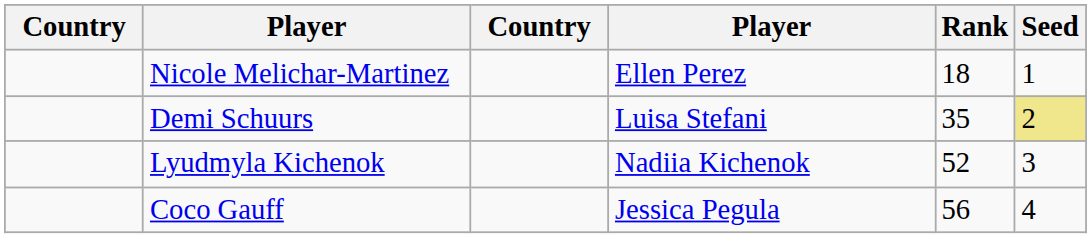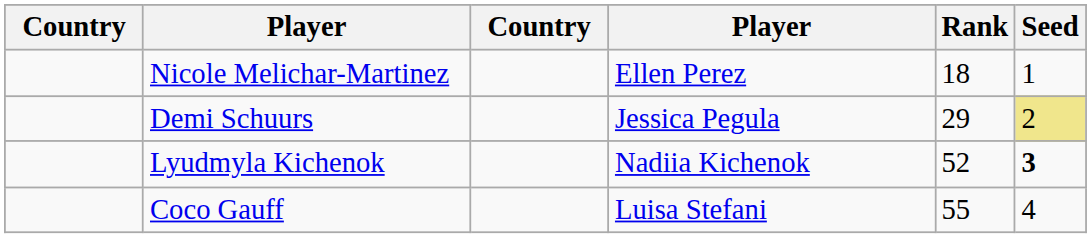Demi Schuurs | column 4: Luisa Stefani -> Jessica Pegula
Demi Schuurs | Rank: 35 -> 29
Lyudmyla Kichenok | Seed: normal -> bold
Coco Gauff | column 4: Jessica Pegula -> Luisa Stefani
Coco Gauff | Rank: 56 -> 55
